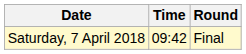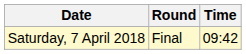columns swapped: Time <-> Round
